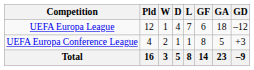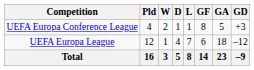rows swapped: UEFA Europa League <-> UEFA Europa Conference League
